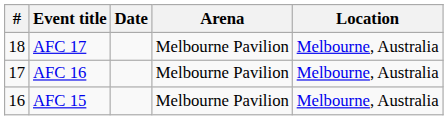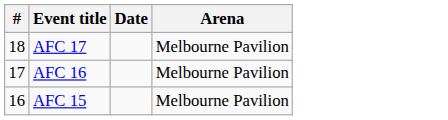- column: Location | Melbourne, Australia | Melbourne, Australia | Melbourne, Australia
